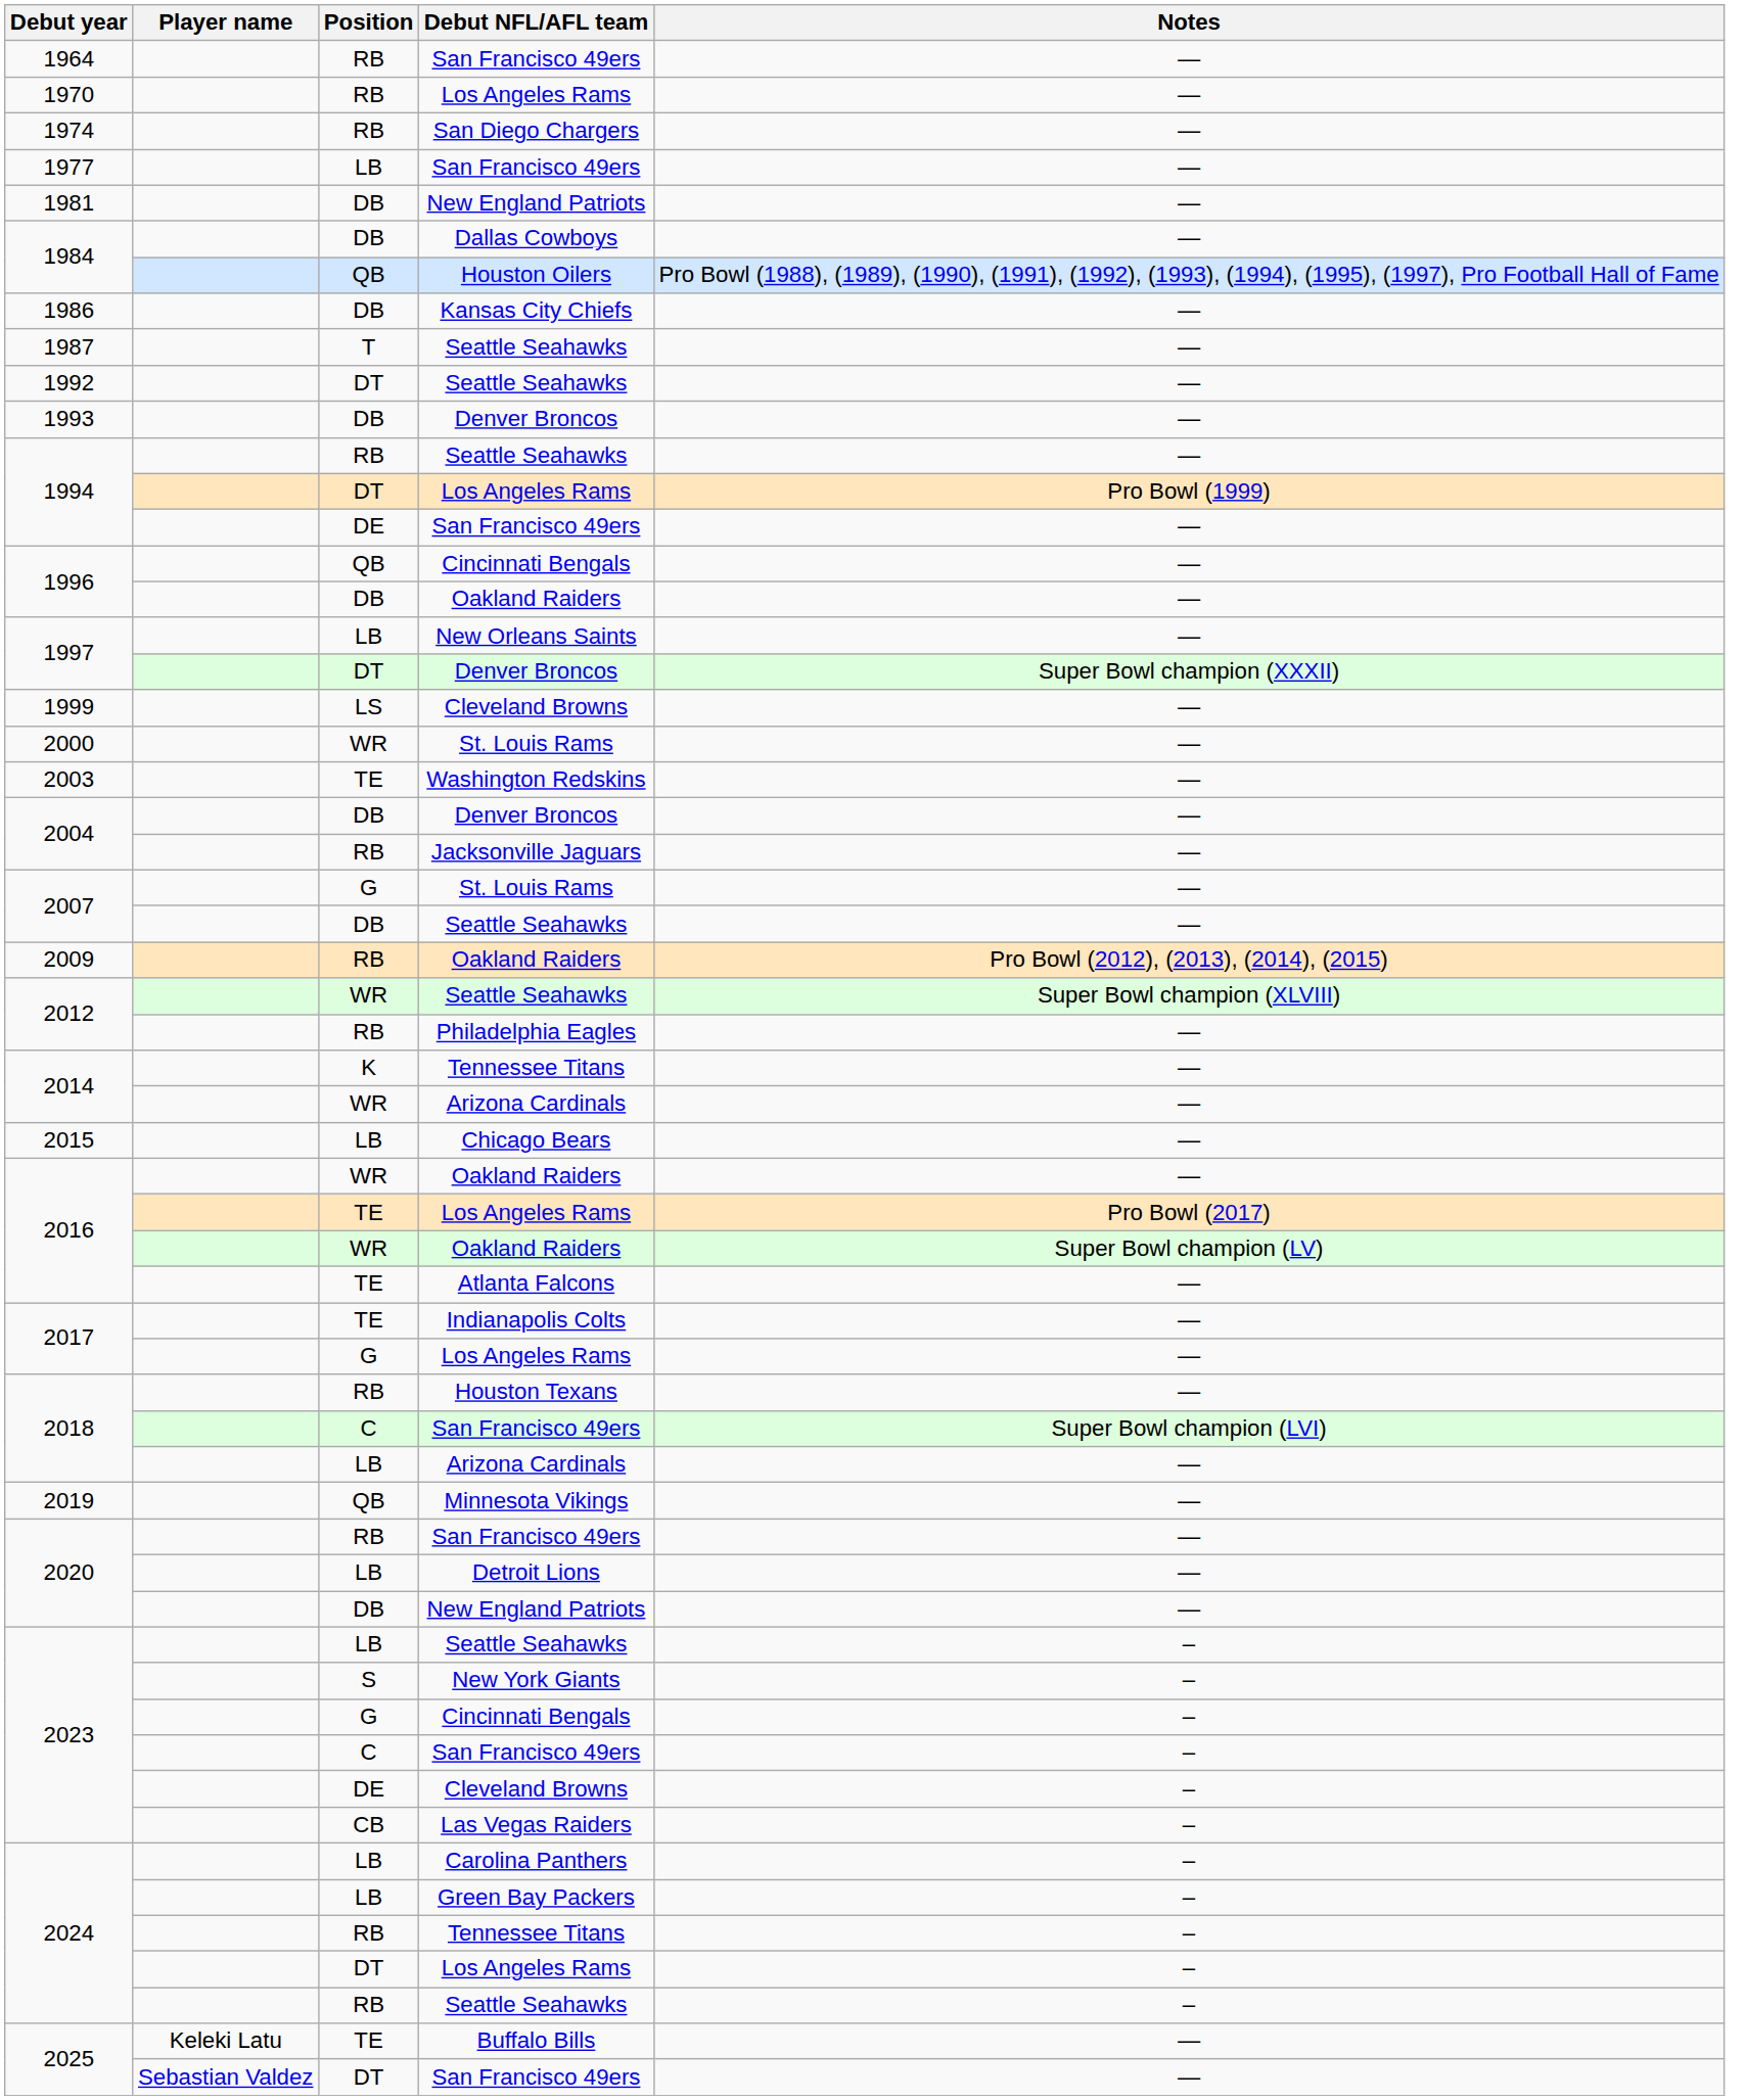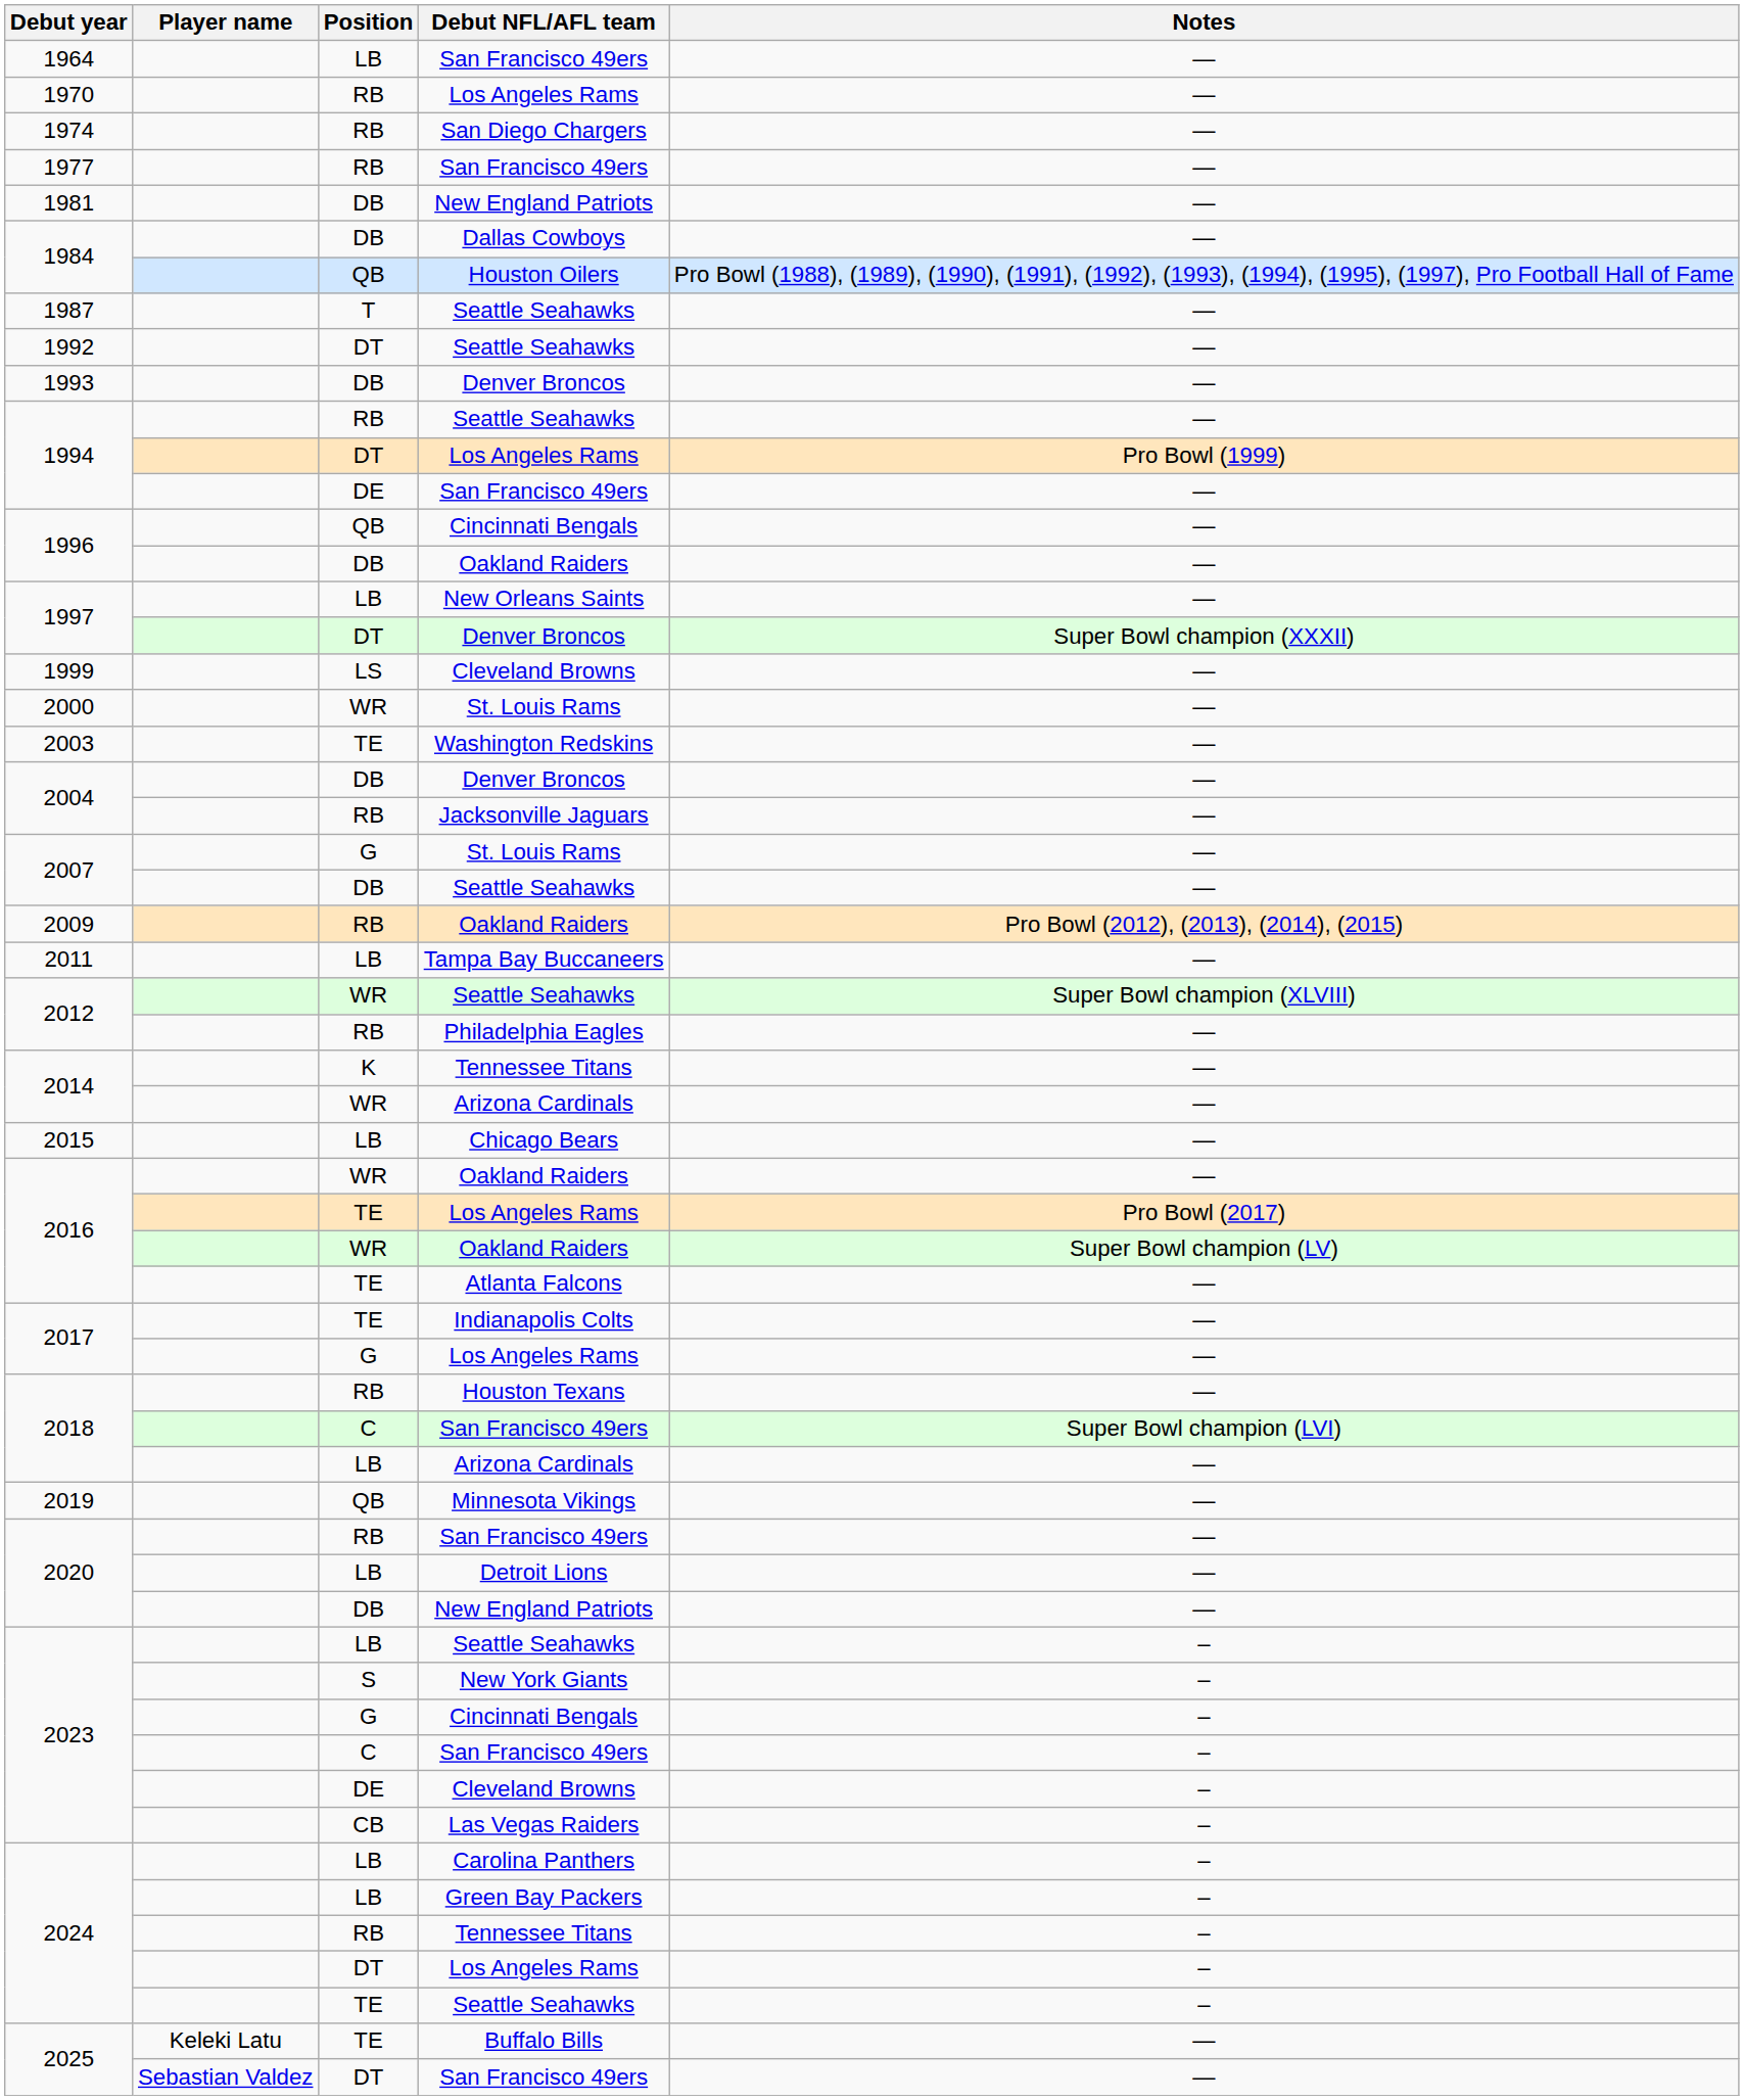1964 | Position: RB -> LB
1977 | Position: LB -> RB
- row: 1986 | DB | Kansas City Chiefs | —
+ row: 2011 | LB | Tampa Bay Buccaneers | —
2024 / Seattle Seahawks | Position: RB -> TE
